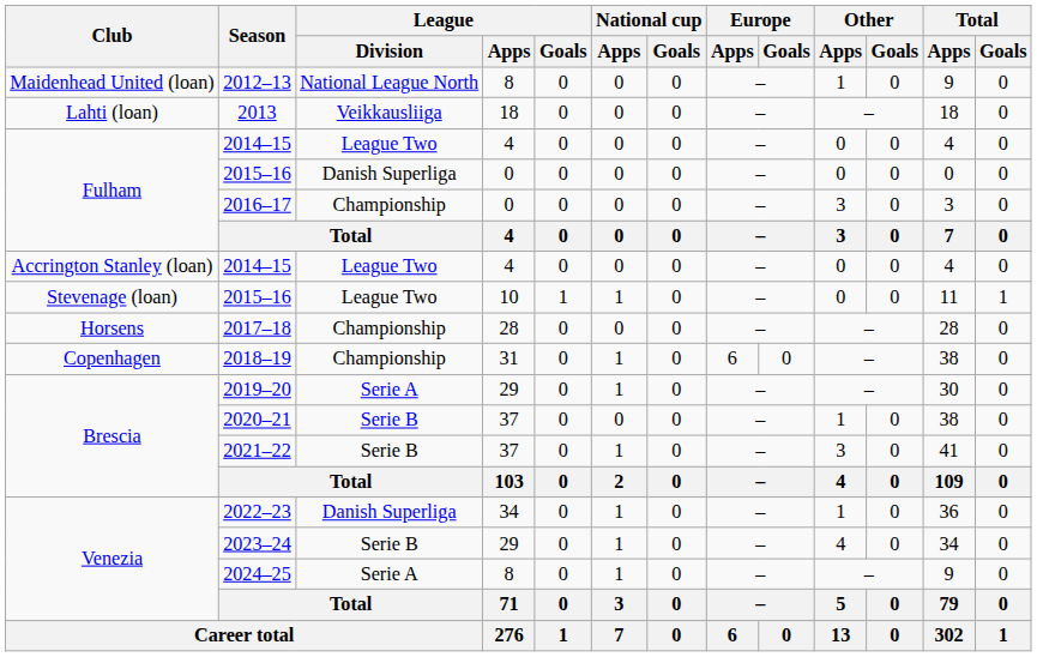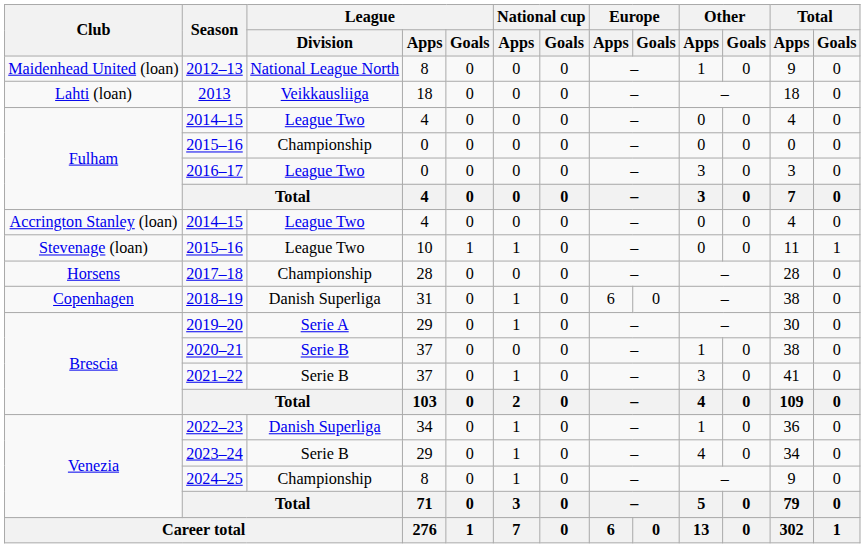Fulham / 2015–16 | League / Division: Danish Superliga -> Championship
2016–17 | League / Division: Championship -> League Two
2018–19 | League / Division: Championship -> Danish Superliga
2024–25 | League / Division: Serie A -> Championship
